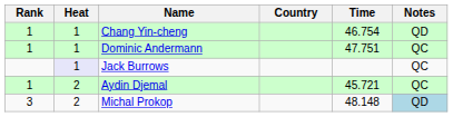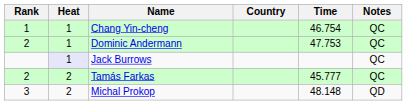Chang Yin-cheng | Notes: QD -> QC
Dominic Andermann | Rank: 1 -> 2
Dominic Andermann | Time: 47.751 -> 47.753
- row: 1 | 2 | Aydin Djemal | 45.721 | QC
+ row: 2 | 2 | Tamás Farkas | 45.777 | QC
Michal Prokop | Notes: lightblue background -> no background
